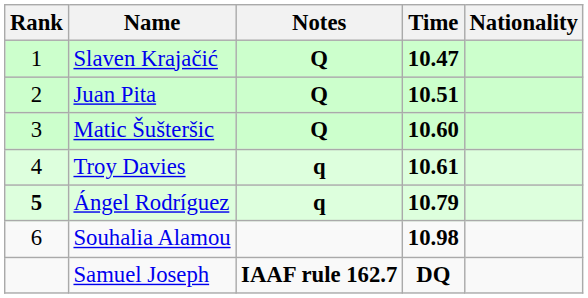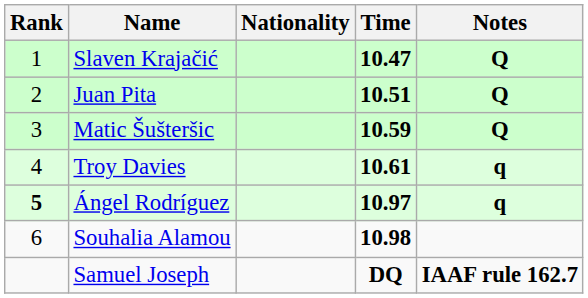columns swapped: Nationality <-> Notes
Matic Šušteršic | Time: 10.60 -> 10.59
Ángel Rodríguez | Time: 10.79 -> 10.97
